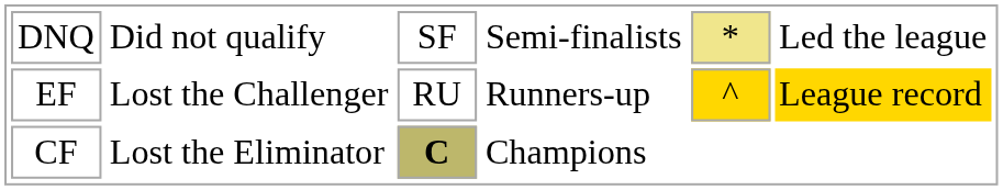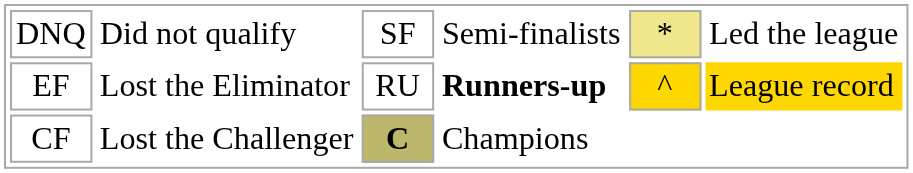EF | column 2: Lost the Challenger -> Lost the Eliminator
EF | column 4: normal -> bold
CF | column 2: Lost the Eliminator -> Lost the Challenger
